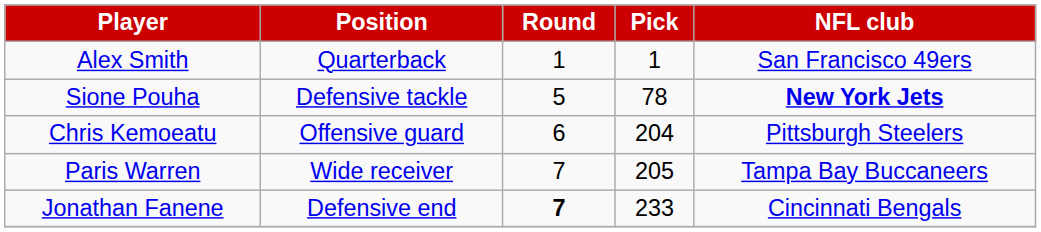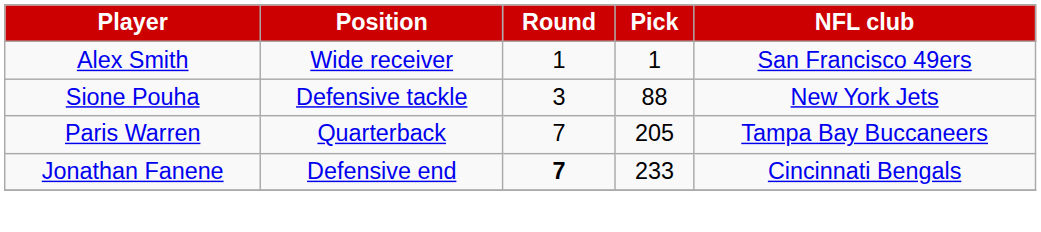Alex Smith | Position: Quarterback -> Wide receiver
Sione Pouha | Round: 5 -> 3
Sione Pouha | Pick: 78 -> 88
Sione Pouha | NFL club: bold -> normal
- row: Chris Kemoeatu | Offensive guard | 6 | 204 | Pittsburgh Steelers
Paris Warren | Position: Wide receiver -> Quarterback
